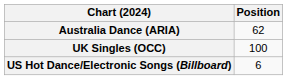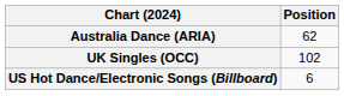UK Singles (OCC) | Position: 100 -> 102
